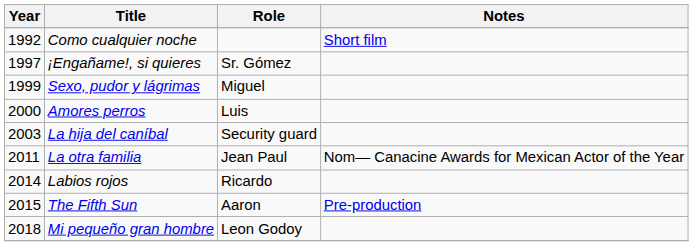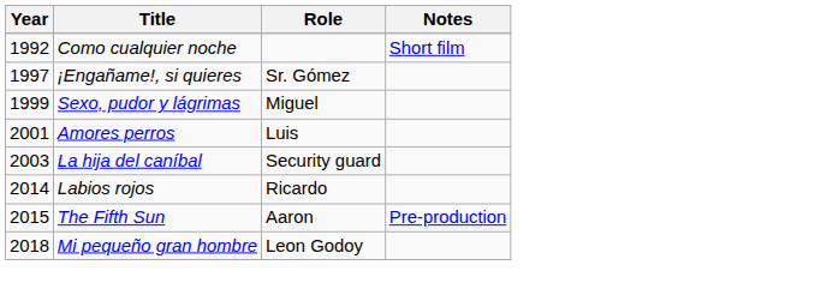Amores perros | Year: 2000 -> 2001
- row: 2011 | La otra familia | Jean Paul | Nom— Canacine Awards for Mexican Actor of the Year
